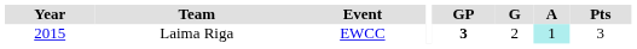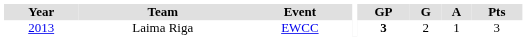Laima Riga | Year: 2015 -> 2013
Laima Riga | A: paleturquoise background -> no background
